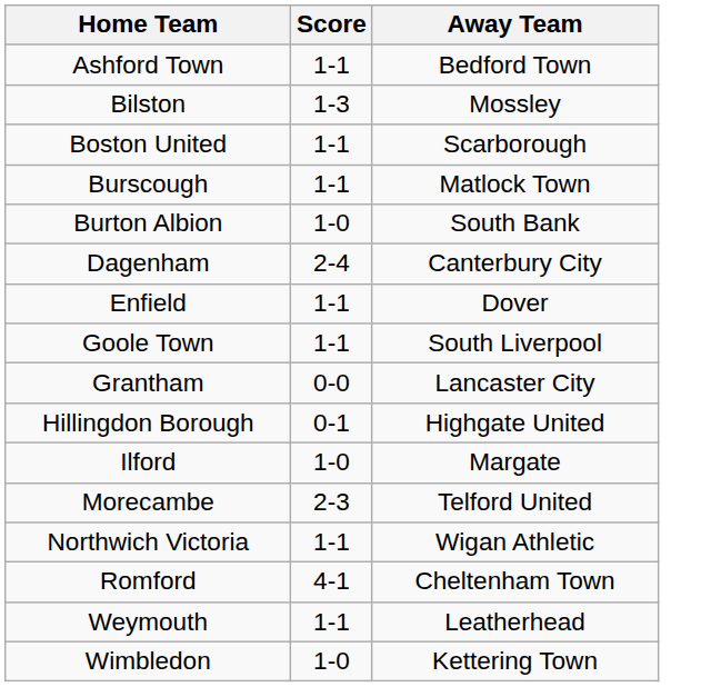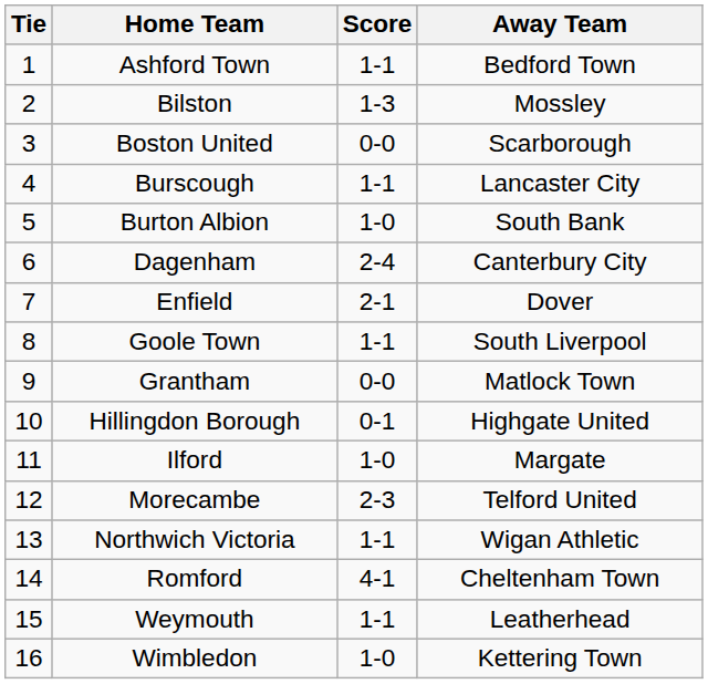+ column: Tie | 1 | 2 | 3 | 4 | 5 | 6 | 7 | 8 | 9 | 10 | 11 | 12 | 13 | 14 | 15 | 16
Boston United | Score: 1-1 -> 0-0
Burscough | Away Team: Matlock Town -> Lancaster City
Enfield | Score: 1-1 -> 2-1
Grantham | Away Team: Lancaster City -> Matlock Town
